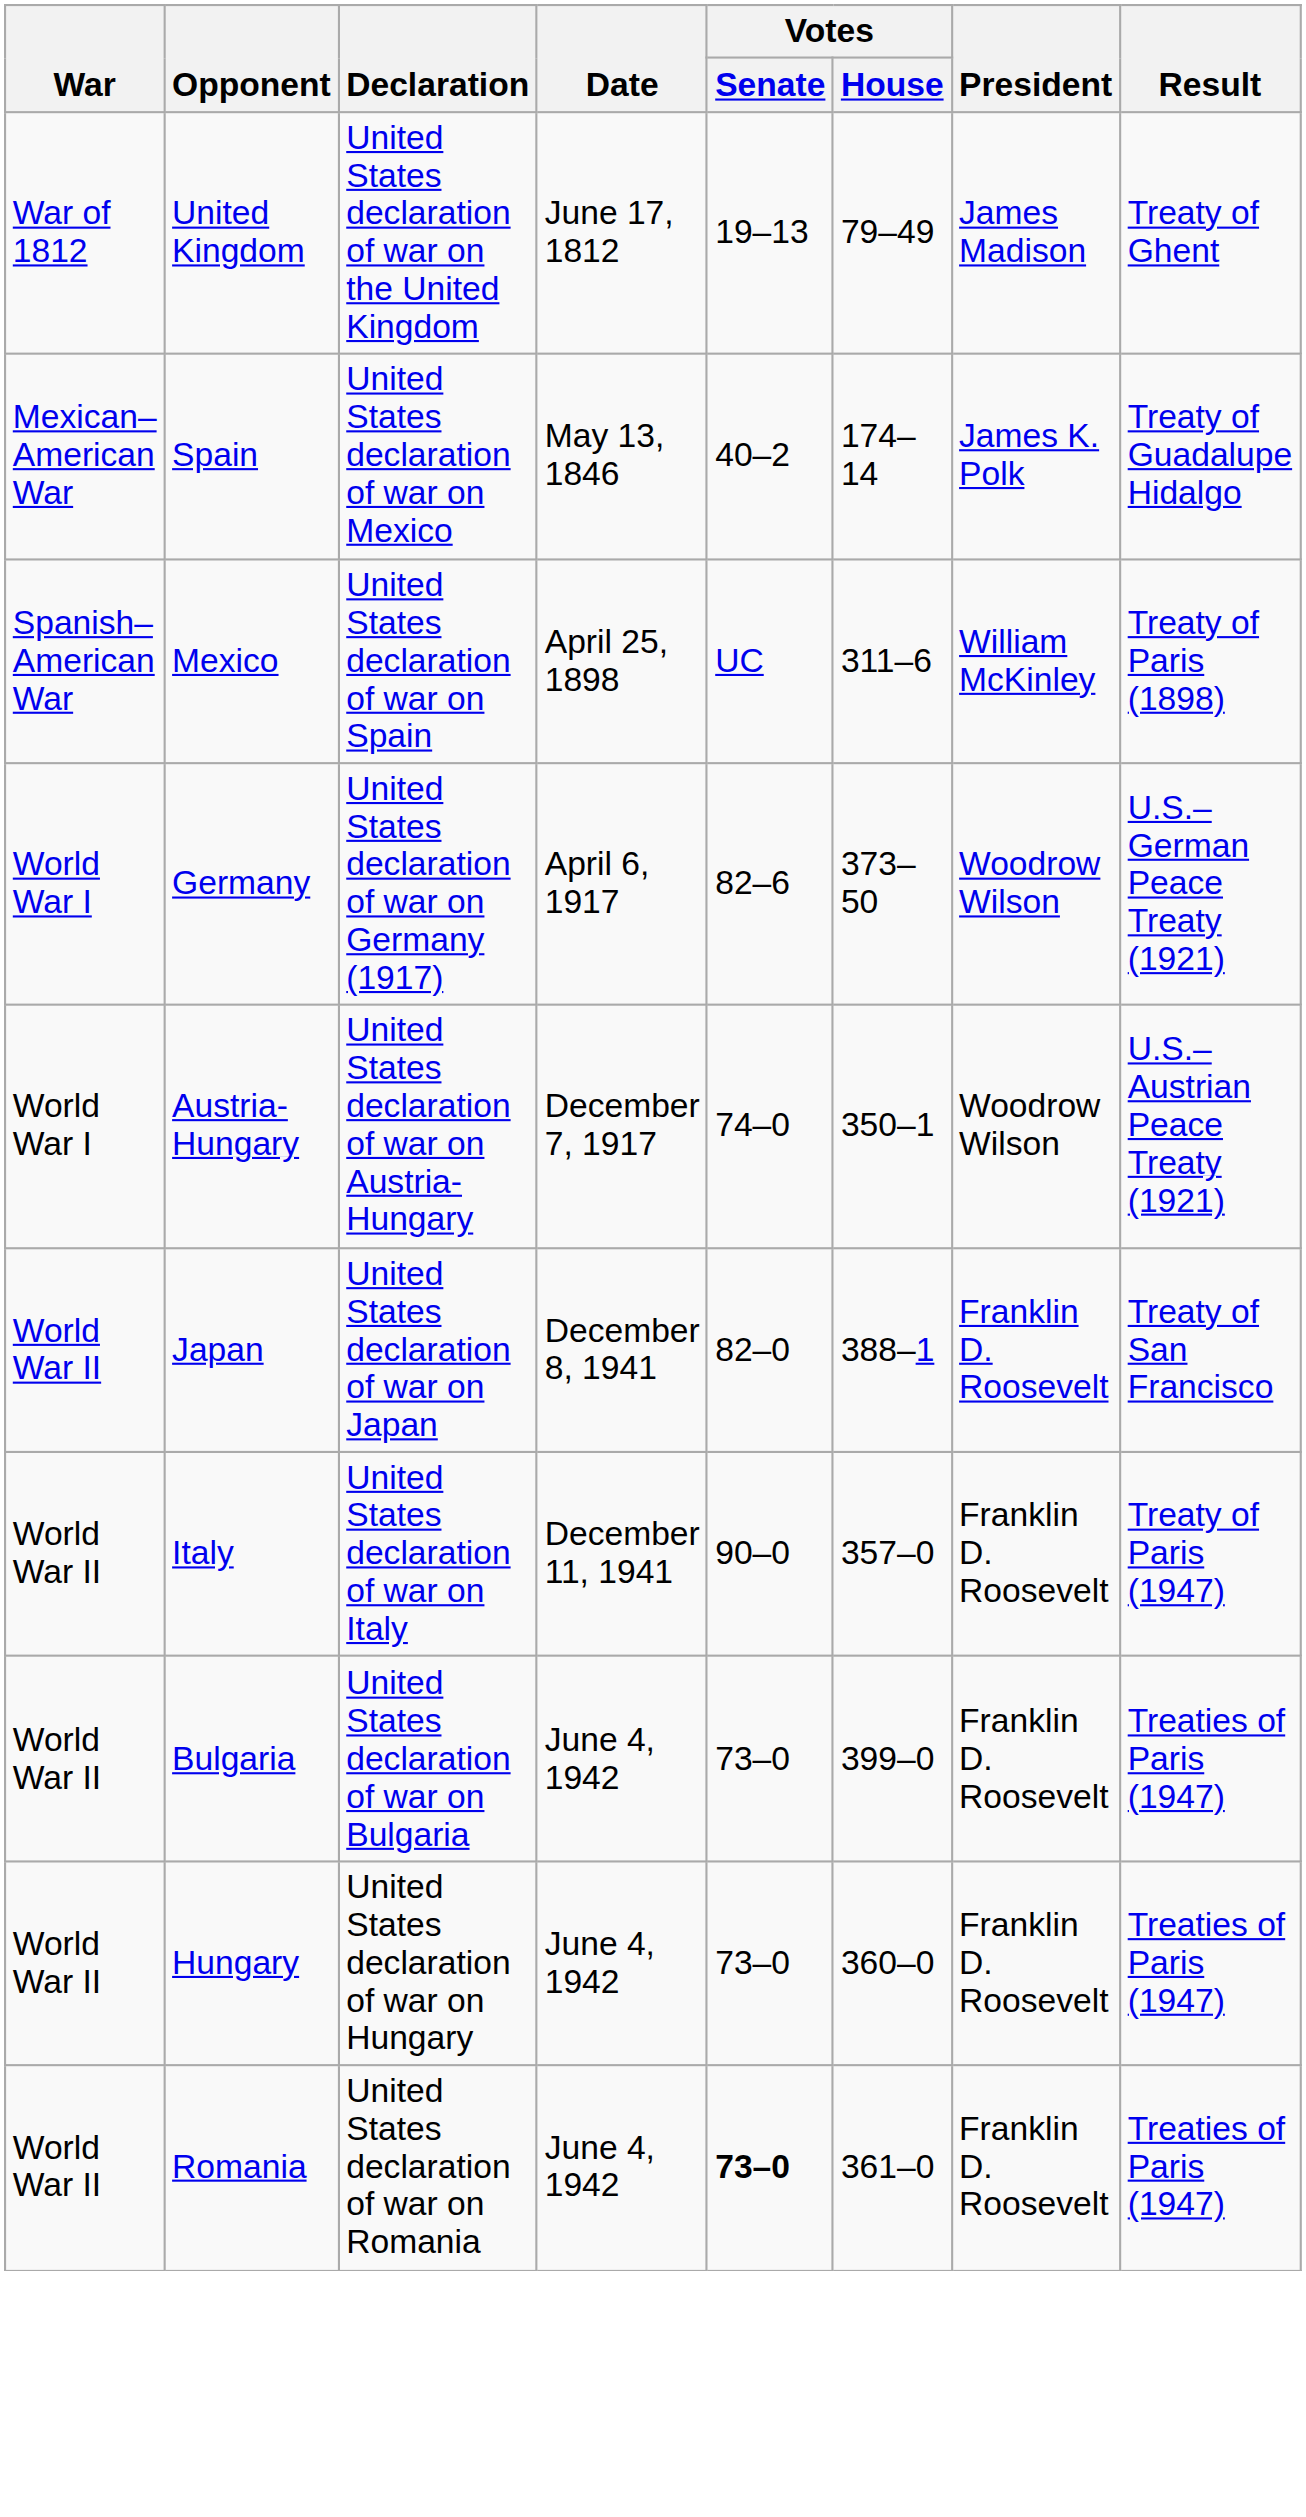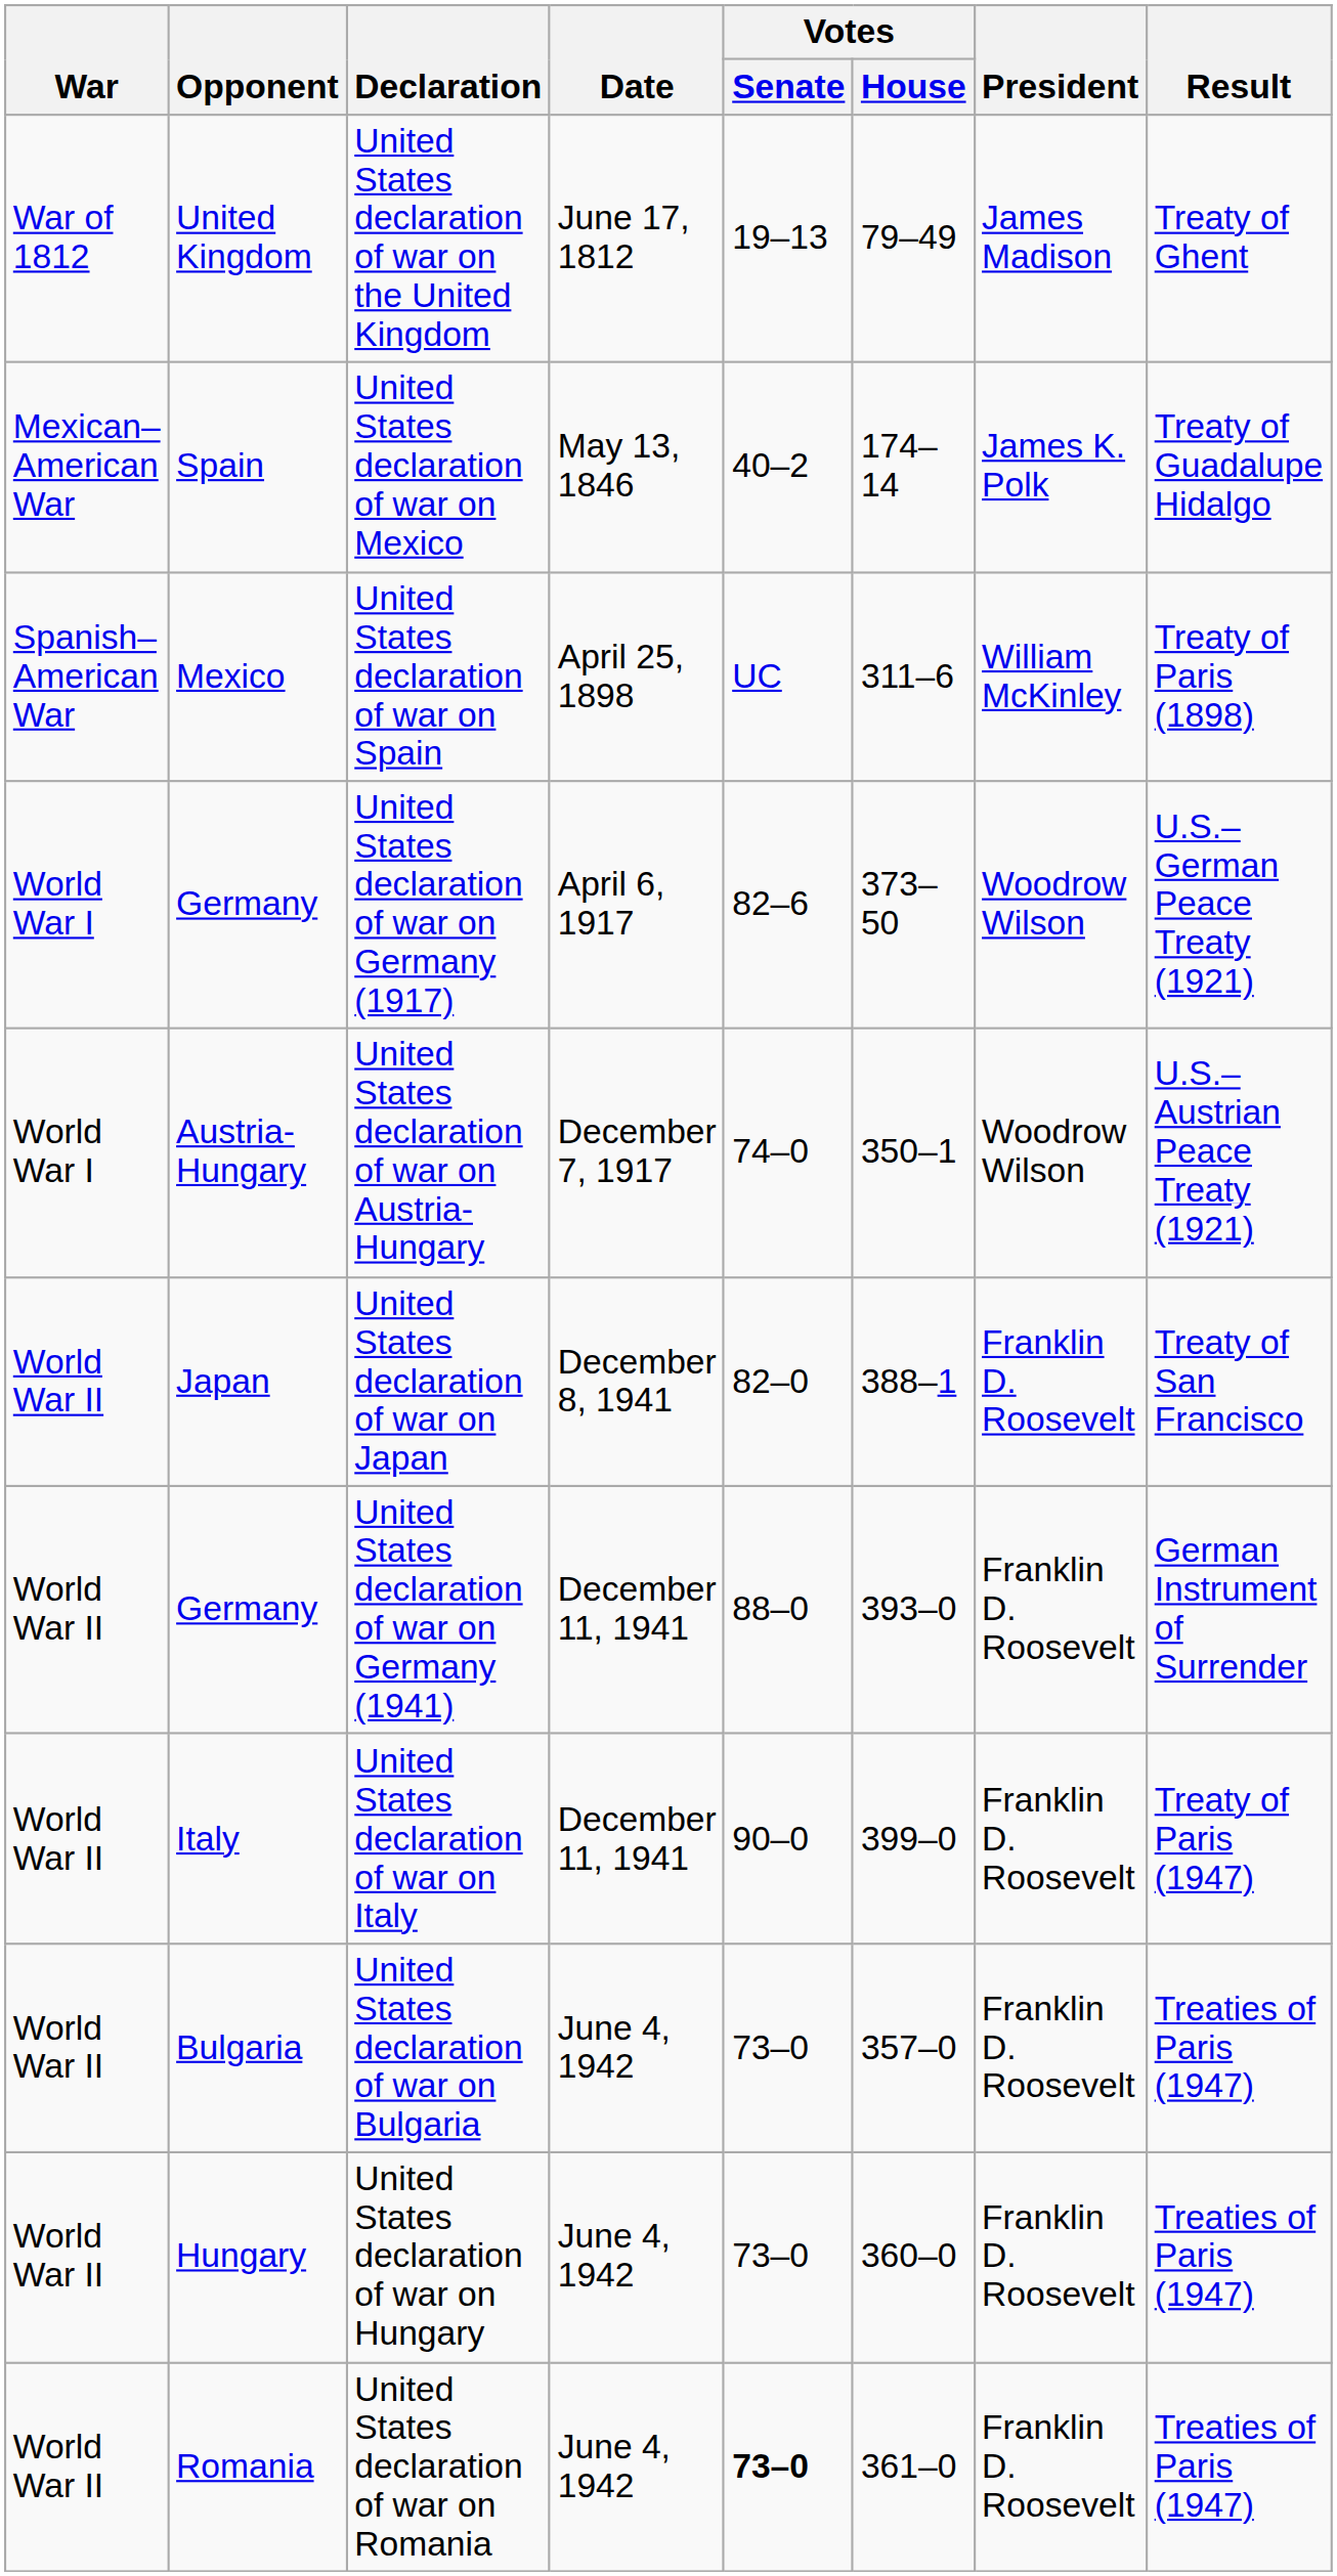+ row: World War II | Germany | United States declaration of war on Germany (1941) | December 11, 1941 | 88–0 | 393–0 | Franklin D. Roosevelt | German Instrument of Surrender
United States declaration of war on Italy | Votes / House: 357–0 -> 399–0
United States declaration of war on Bulgaria | Votes / House: 399–0 -> 357–0
